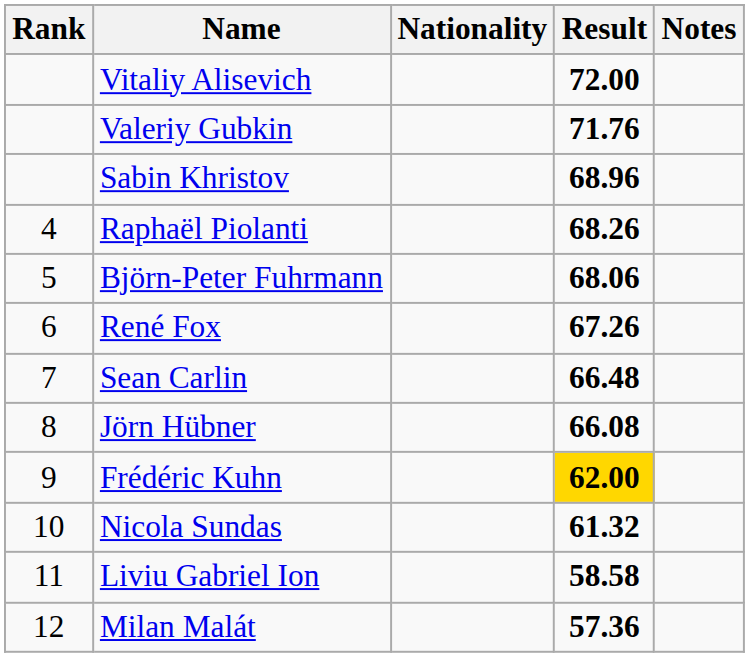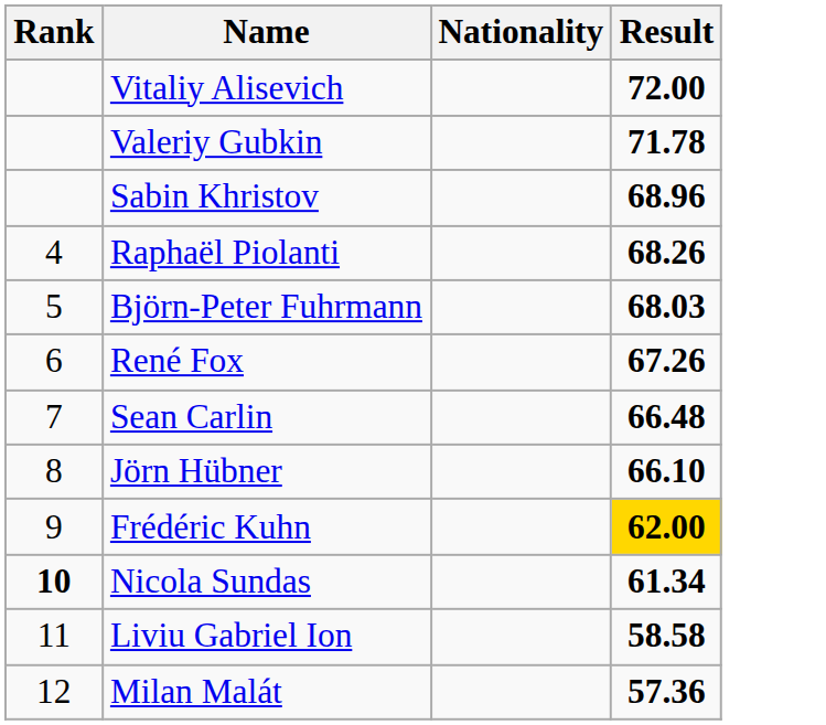- column: Notes
Valeriy Gubkin | Result: 71.76 -> 71.78
Björn-Peter Fuhrmann | Result: 68.06 -> 68.03
Jörn Hübner | Result: 66.08 -> 66.10
Nicola Sundas | Rank: normal -> bold
Nicola Sundas | Result: 61.32 -> 61.34
